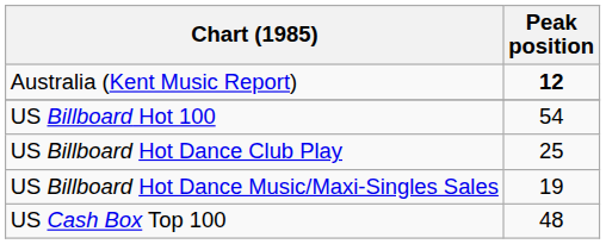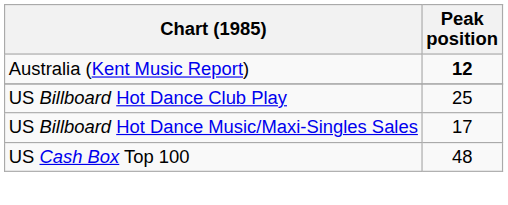- row: US Billboard Hot 100 | 54
US Billboard Hot Dance Music/Maxi-Singles Sales | Peak position: 19 -> 17
